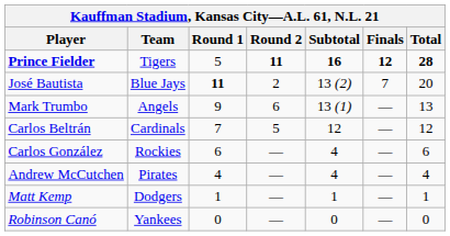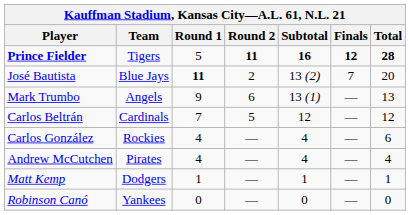Carlos González | Round 1: 6 -> 4
